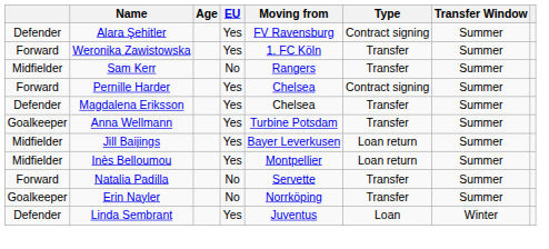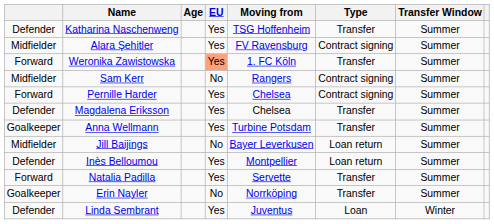+ row: Defender | Katharina Naschenweng | Yes | TSG Hoffenheim | Transfer | Summer
Alara Şehitler | column 1: Defender -> Midfielder
Weronika Zawistowska | EU: no background -> lightsalmon background
Sam Kerr | Type: Transfer -> Contract signing
Jill Baijings | EU: Yes -> No
Inès Belloumou | column 1: Midfielder -> Defender
Natalia Padilla | EU: No -> Yes
